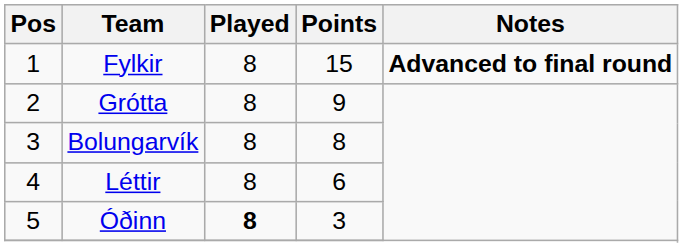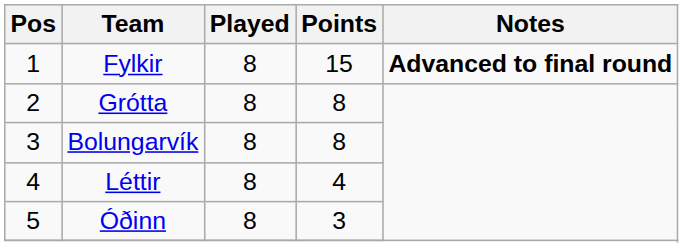Grótta | Points: 9 -> 8
Léttir | Points: 6 -> 4
Óðinn | Played: bold -> normal
